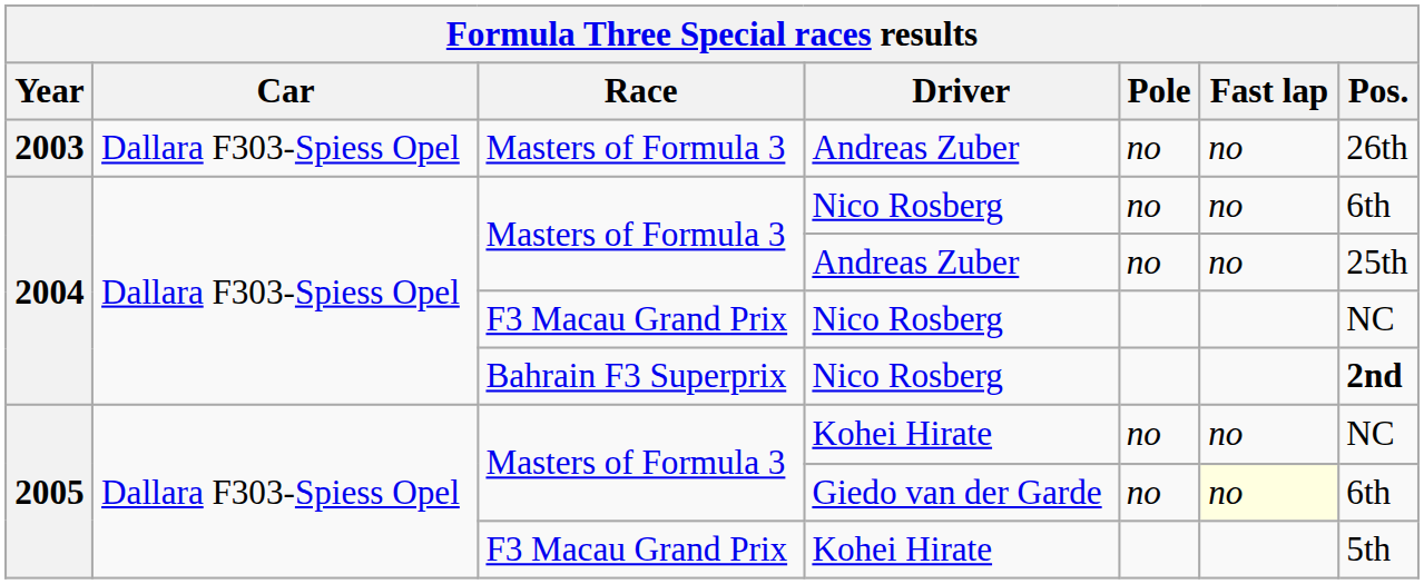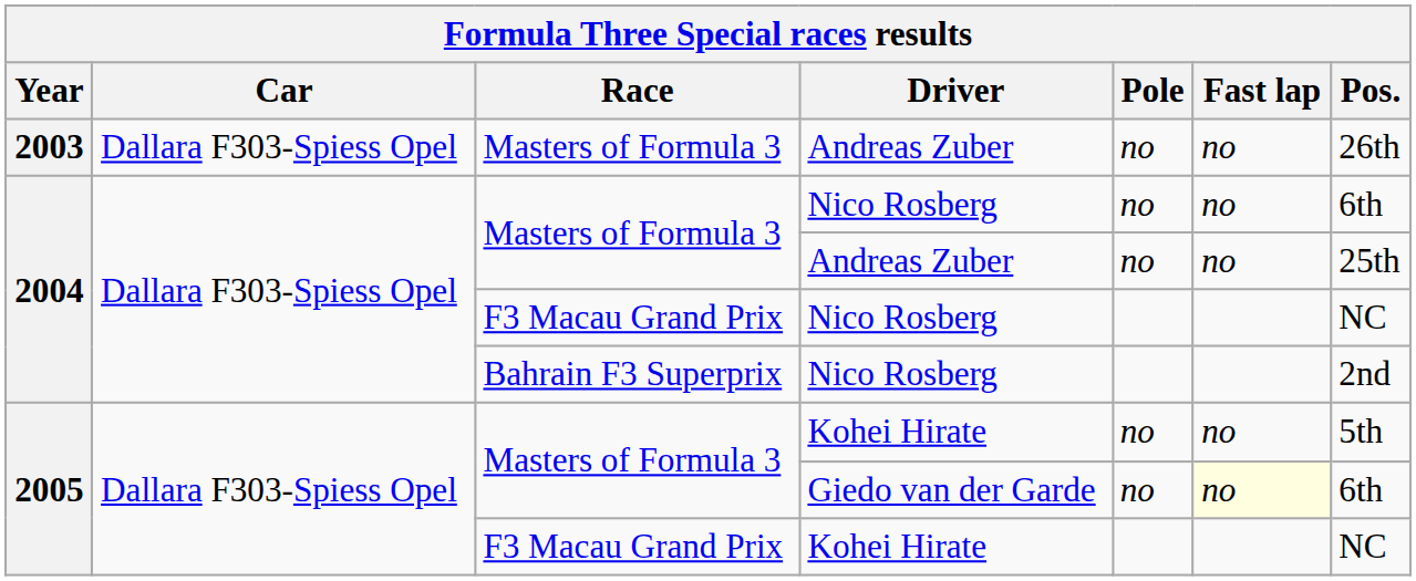Bahrain F3 Superprix / Nico Rosberg | Pos.: bold -> normal
Masters of Formula 3 / Kohei Hirate | Pos.: NC -> 5th
F3 Macau Grand Prix / Kohei Hirate | Pos.: 5th -> NC
